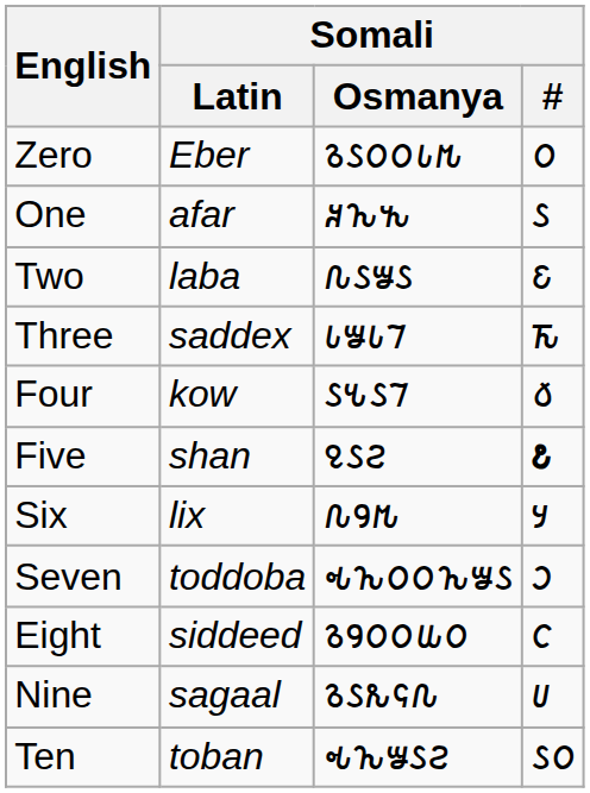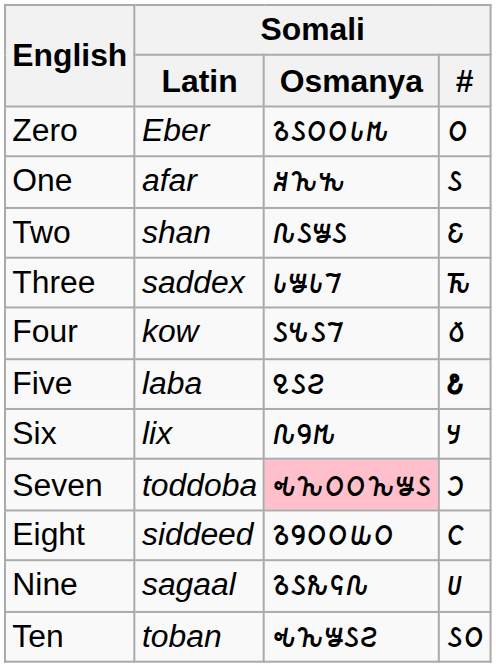Two | Somali / Latin: laba -> shan
Five | Somali / Latin: shan -> laba
Seven | Somali / Osmanya: no background -> pink background
